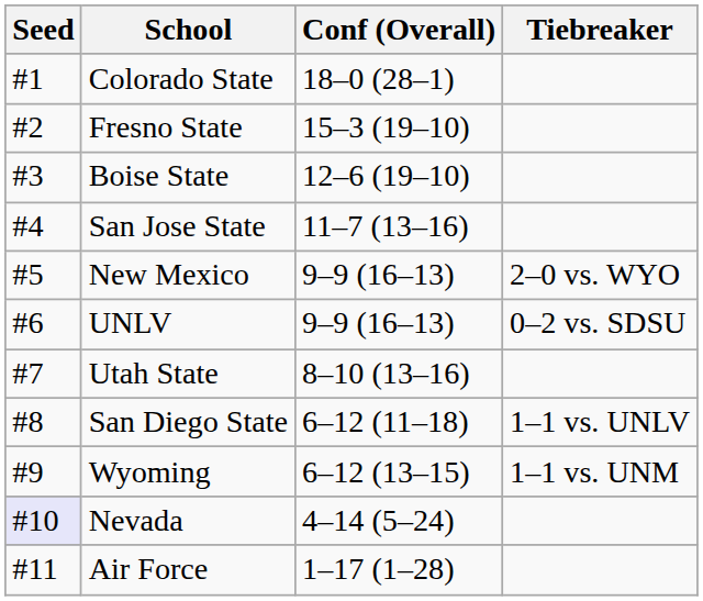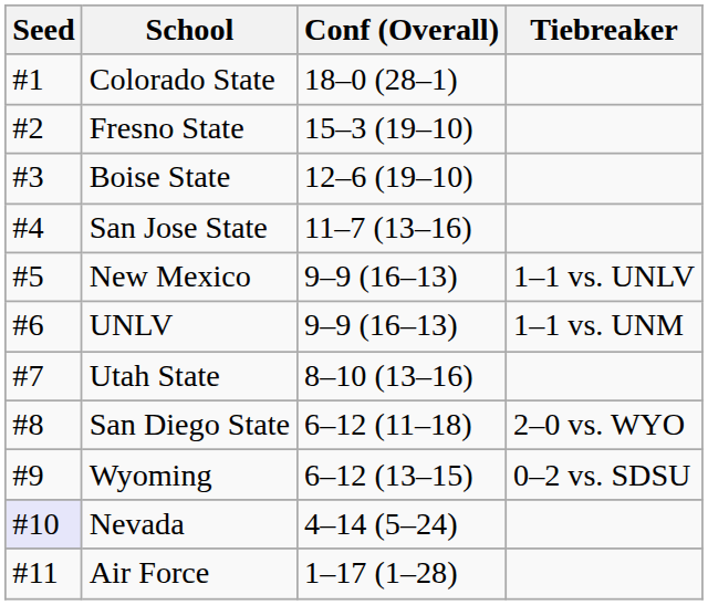New Mexico | Tiebreaker: 2–0 vs. WYO -> 1–1 vs. UNLV
UNLV | Tiebreaker: 0–2 vs. SDSU -> 1–1 vs. UNM
San Diego State | Tiebreaker: 1–1 vs. UNLV -> 2–0 vs. WYO
Wyoming | Tiebreaker: 1–1 vs. UNM -> 0–2 vs. SDSU
